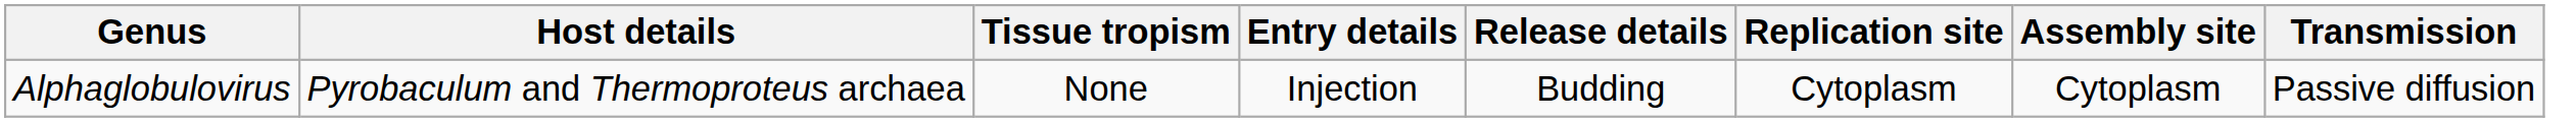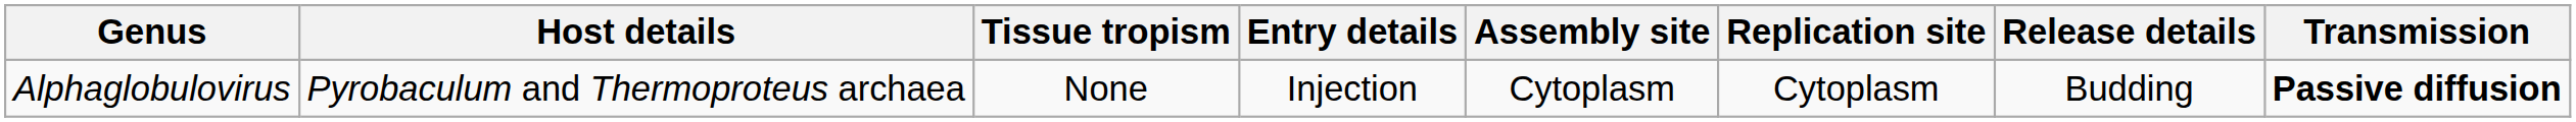columns swapped: Release details <-> Assembly site
Alphaglobulovirus | Transmission: normal -> bold
